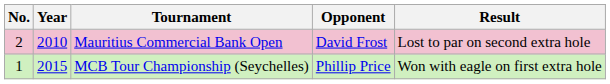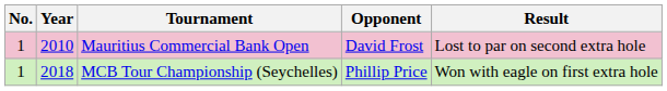Mauritius Commercial Bank Open | No.: 2 -> 1
MCB Tour Championship (Seychelles) | Year: 2015 -> 2018
